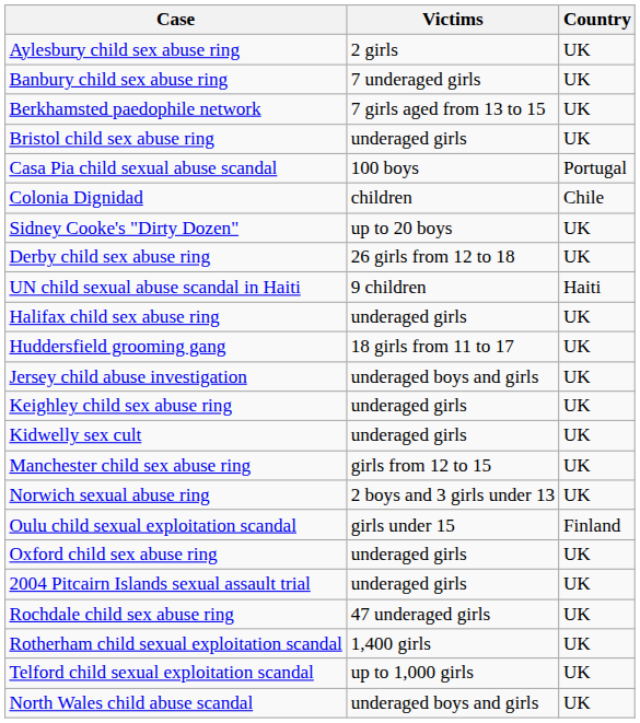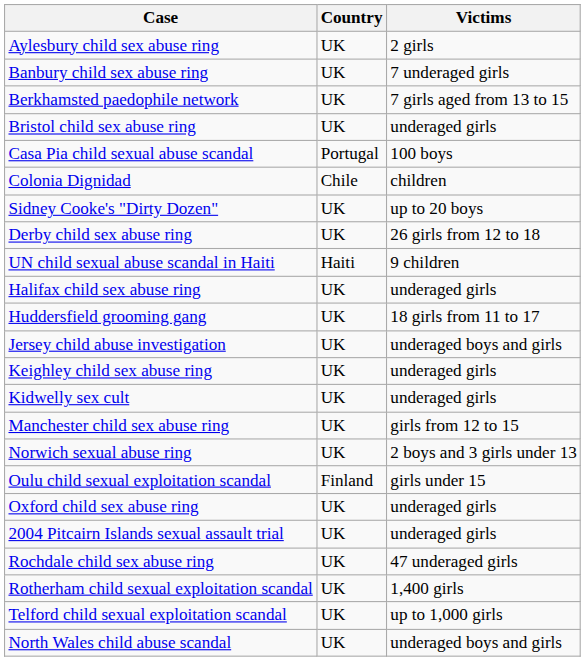columns swapped: Country <-> Victims
